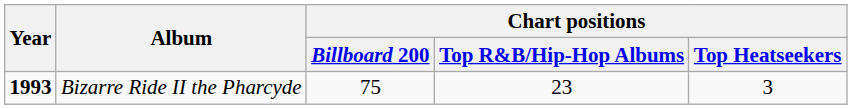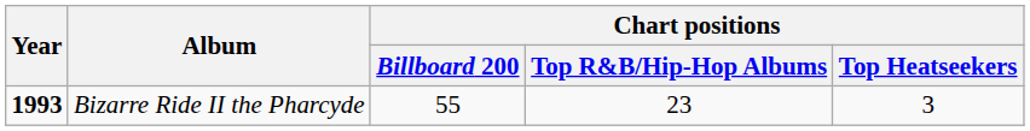Bizarre Ride II the Pharcyde | Chart positions / Billboard 200: 75 -> 55
